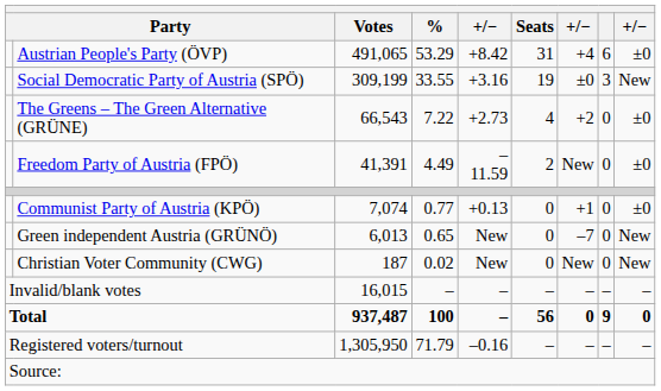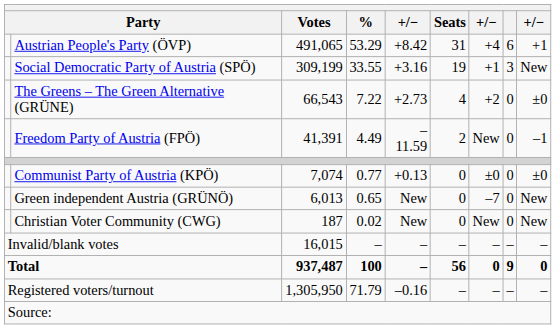Austrian People's Party (ÖVP) | column 9: ±0 -> +1
Social Democratic Party of Austria (SPÖ) | column 7: ±0 -> +1
Freedom Party of Austria (FPÖ) | column 9: ±0 -> –1
Communist Party of Austria (KPÖ) | column 7: +1 -> ±0
